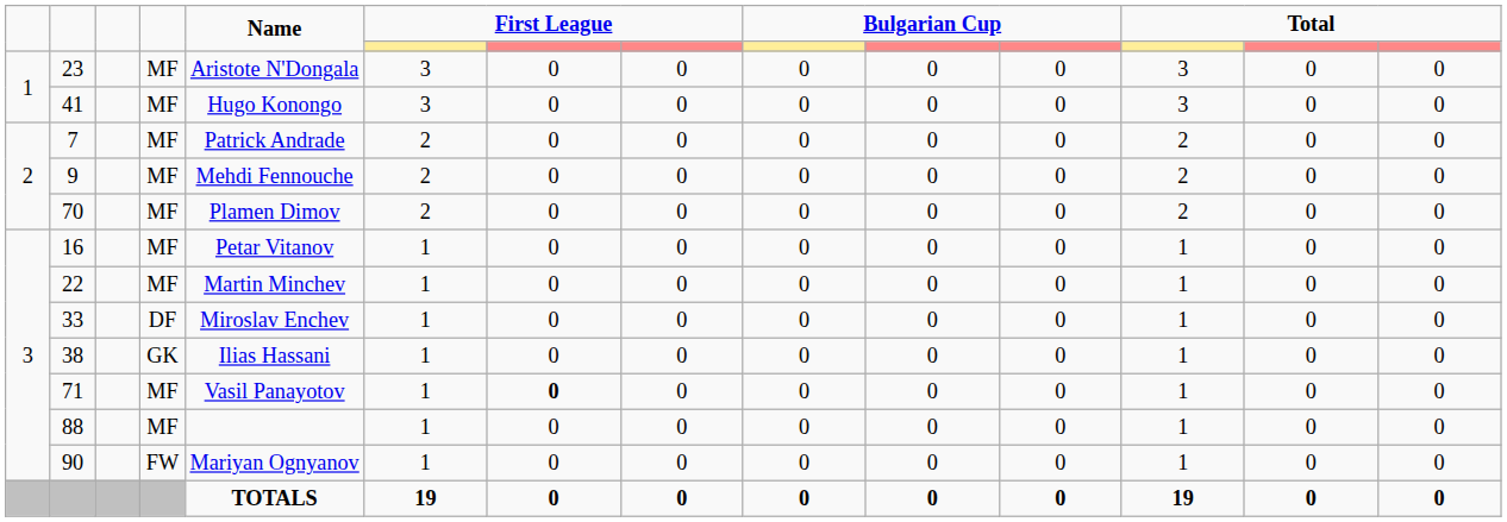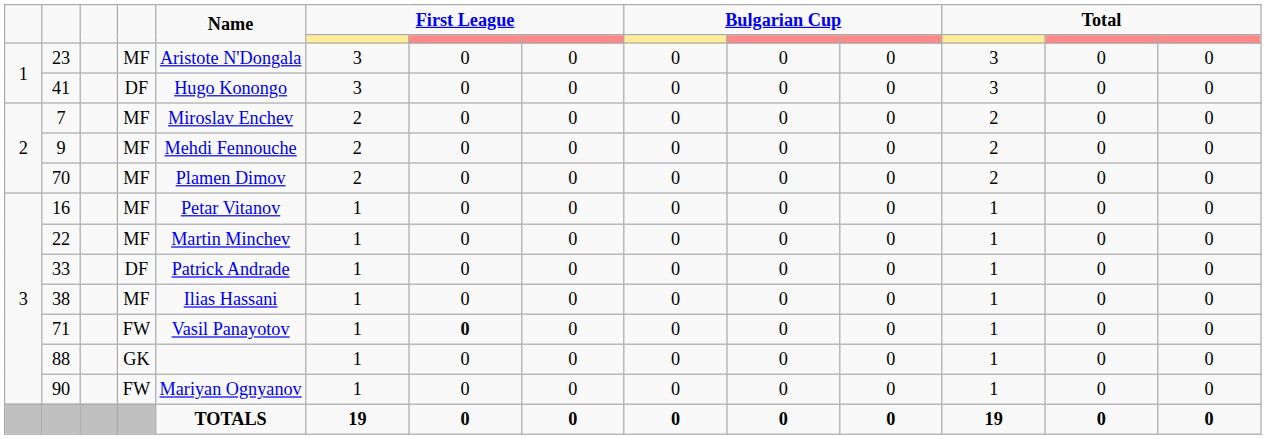41 | column 4: MF -> DF
7 | Name: Patrick Andrade -> Miroslav Enchev
33 | Name: Miroslav Enchev -> Patrick Andrade
38 | column 4: GK -> MF
71 | column 4: MF -> FW
88 | column 4: MF -> GK
